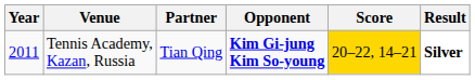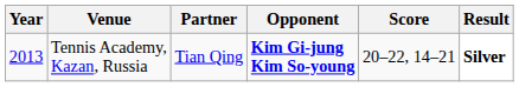Tennis Academy, Kazan, Russia | Year: 2011 -> 2013
Tennis Academy, Kazan, Russia | Score: gold background -> no background
